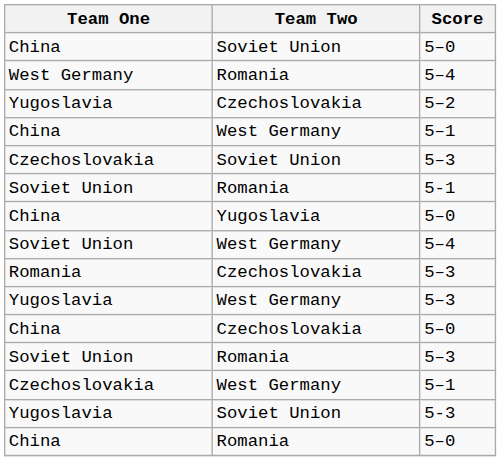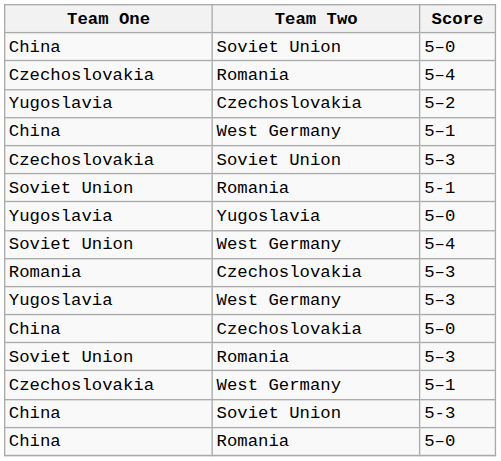Romania / 5–4 | Team One: West Germany -> Czechoslovakia
Yugoslavia / 5–0 | Team One: China -> Yugoslavia
5-3 | Team One: Yugoslavia -> China
